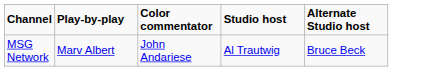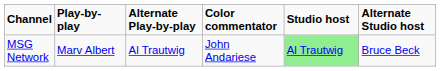+ column: Alternate Play-by-play | Al Trautwig
MSG Network | Studio host: no background -> lightgreen background
